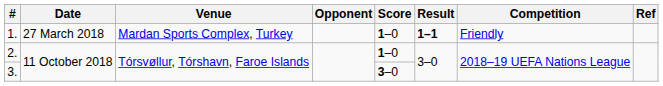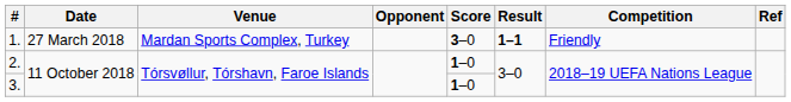1. | Score: 1–0 -> 3–0
3. | Score: 3–0 -> 1–0
